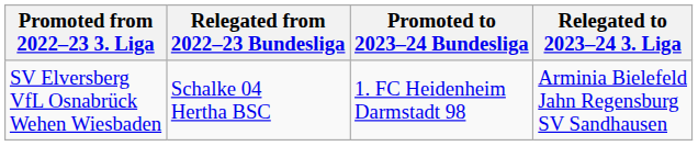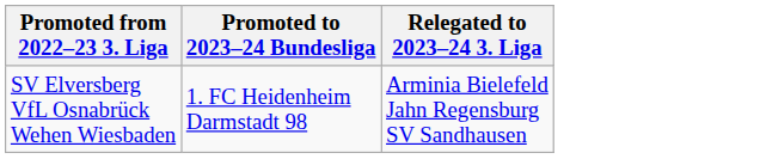- column: Relegated from 2022–23 Bundesliga | Schalke 04 Hertha BSC
